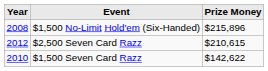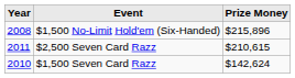$2,500 Seven Card Razz | Year: 2012 -> 2011
$1,500 Seven Card Razz | Prize Money: $142,622 -> $142,624
